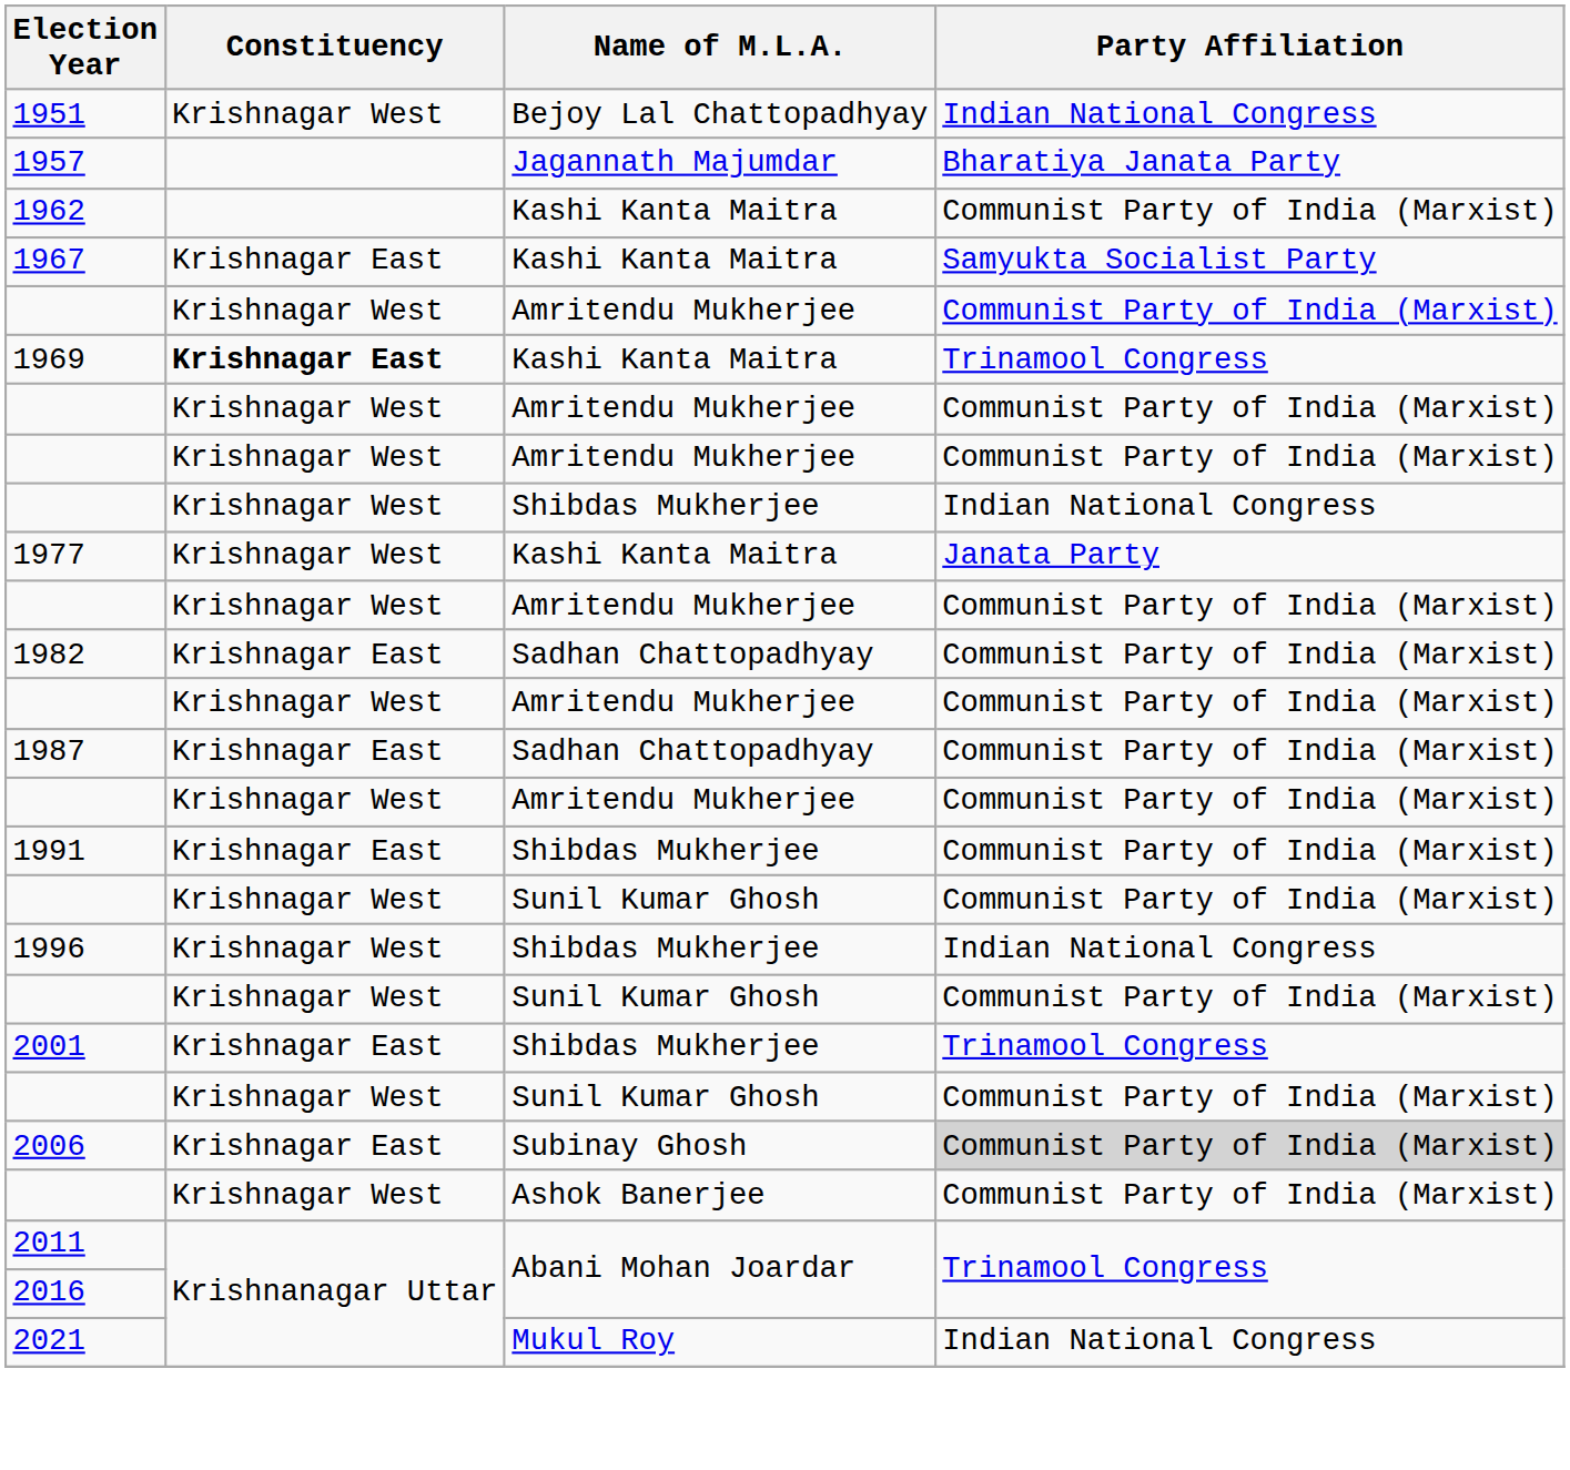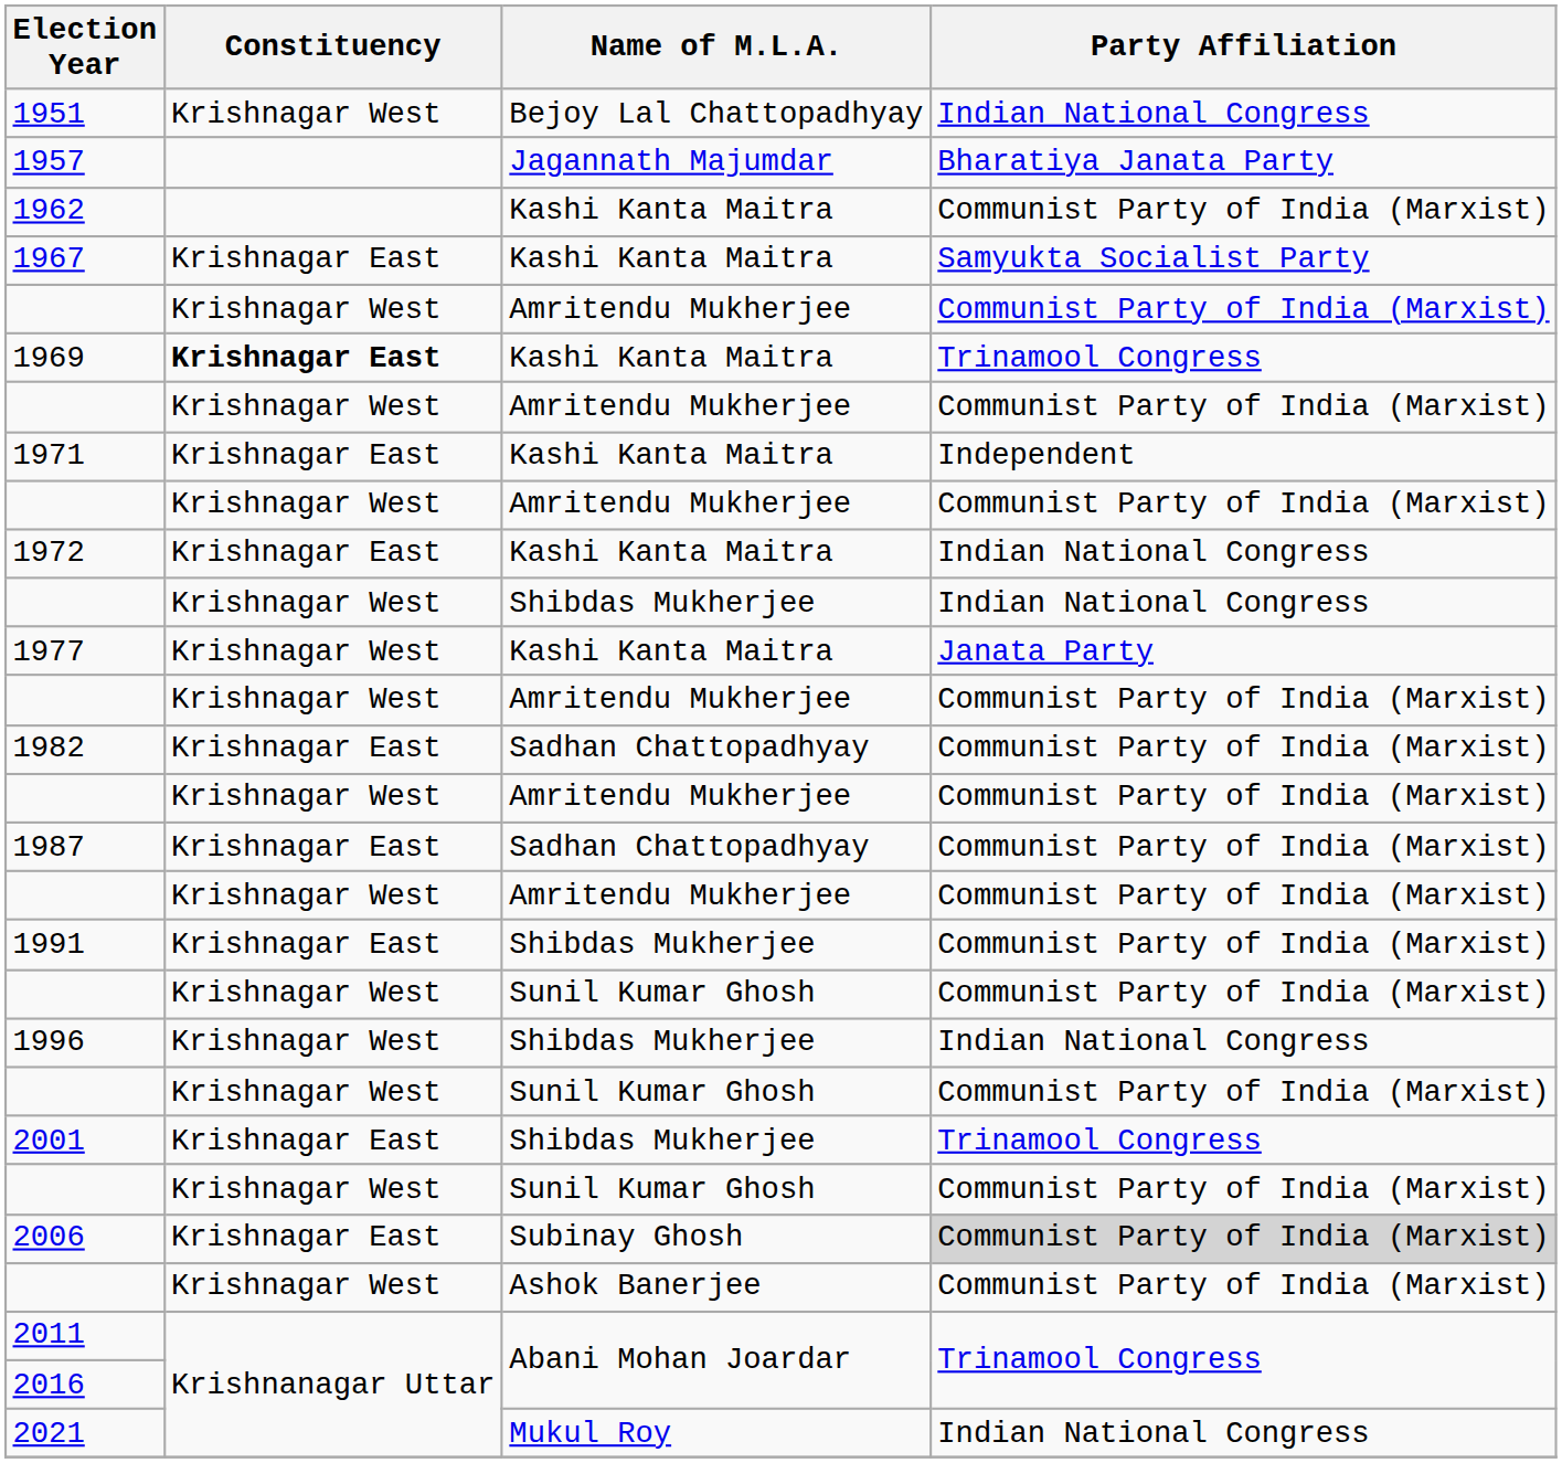+ row: 1971 | Krishnagar East | Kashi Kanta Maitra | Independent
+ row: 1972 | Krishnagar East | Kashi Kanta Maitra | Indian National Congress
